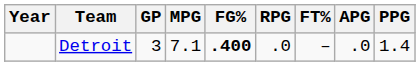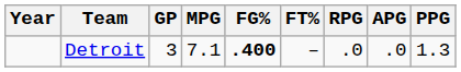columns swapped: FT% <-> RPG
Detroit | PPG: 1.4 -> 1.3
